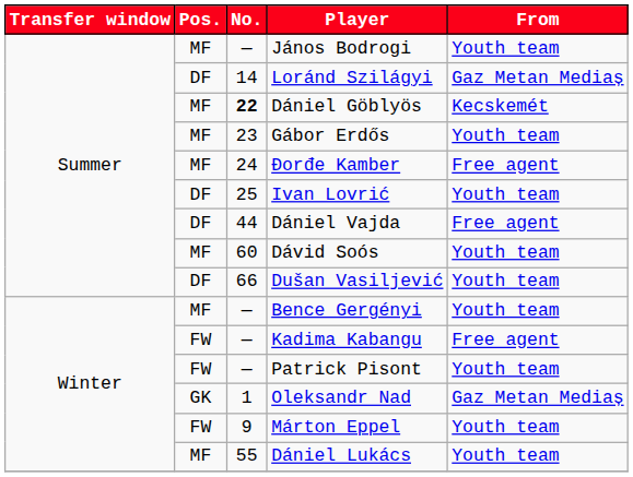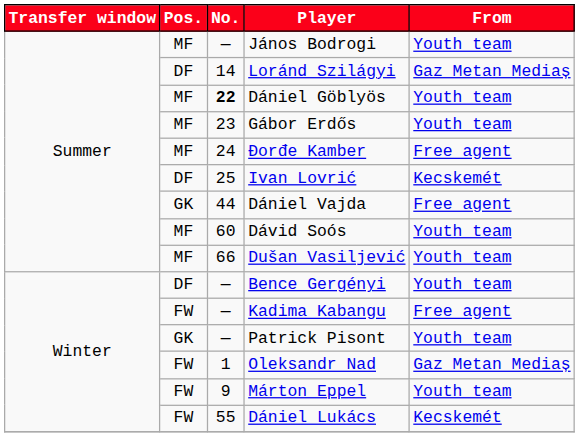Dániel Göblyös | From: Kecskemét -> Youth team
Ivan Lovrić | From: Youth team -> Kecskemét
Dániel Vajda | Pos.: DF -> GK
Dušan Vasiljević | Pos.: DF -> MF
Bence Gergényi | Pos.: MF -> DF
Patrick Pisont | Pos.: FW -> GK
Oleksandr Nad | Pos.: GK -> FW
Dániel Lukács | Pos.: MF -> FW
Dániel Lukács | From: Youth team -> Kecskemét
